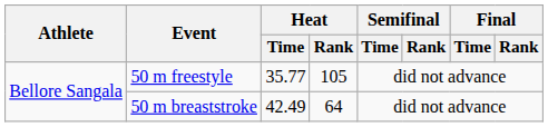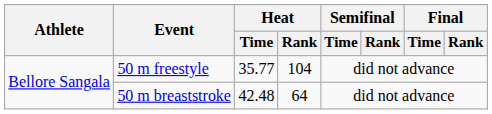50 m freestyle | Heat / Rank: 105 -> 104
50 m breaststroke | Heat / Time: 42.49 -> 42.48
